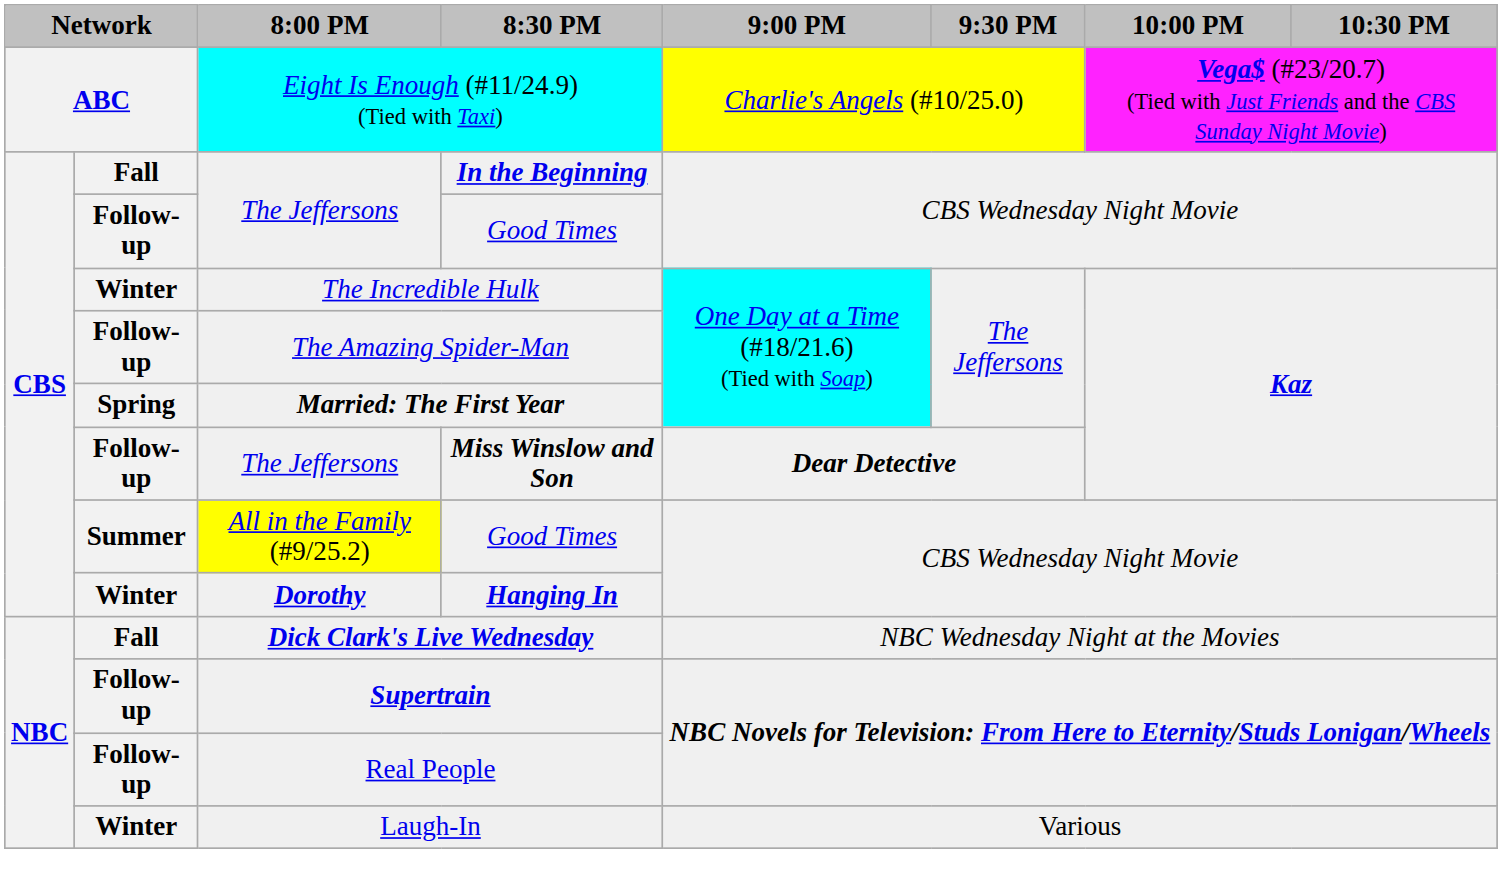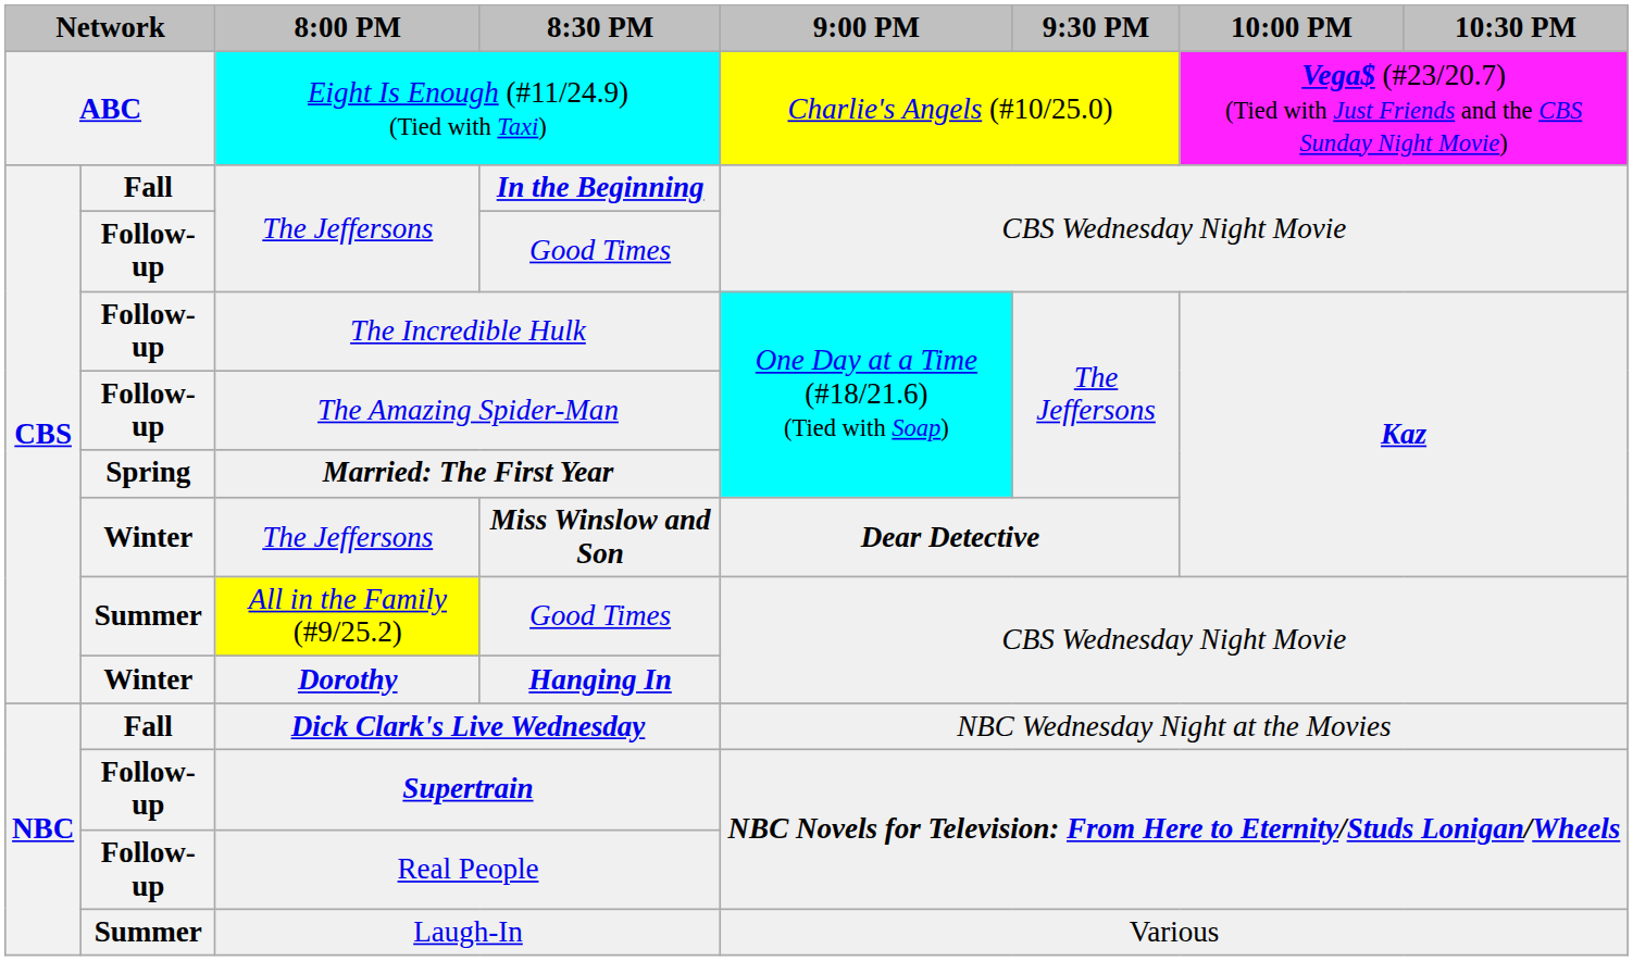The Incredible Hulk | column 2: Winter -> Follow-up
Miss Winslow and Son | column 2: Follow-up -> Winter
Laugh-In | column 2: Winter -> Summer
